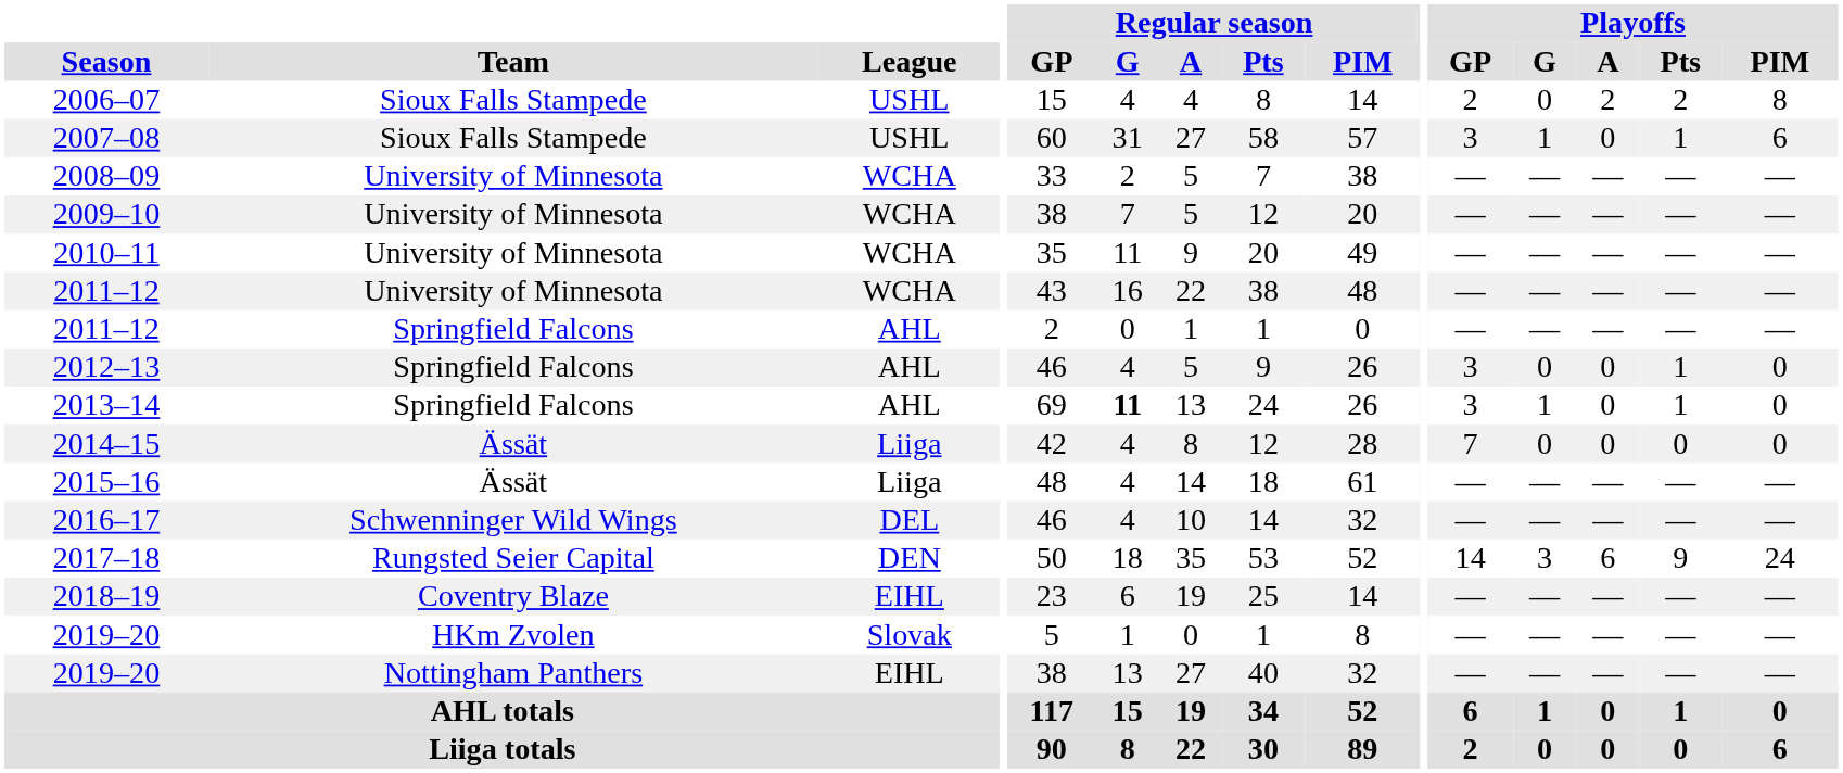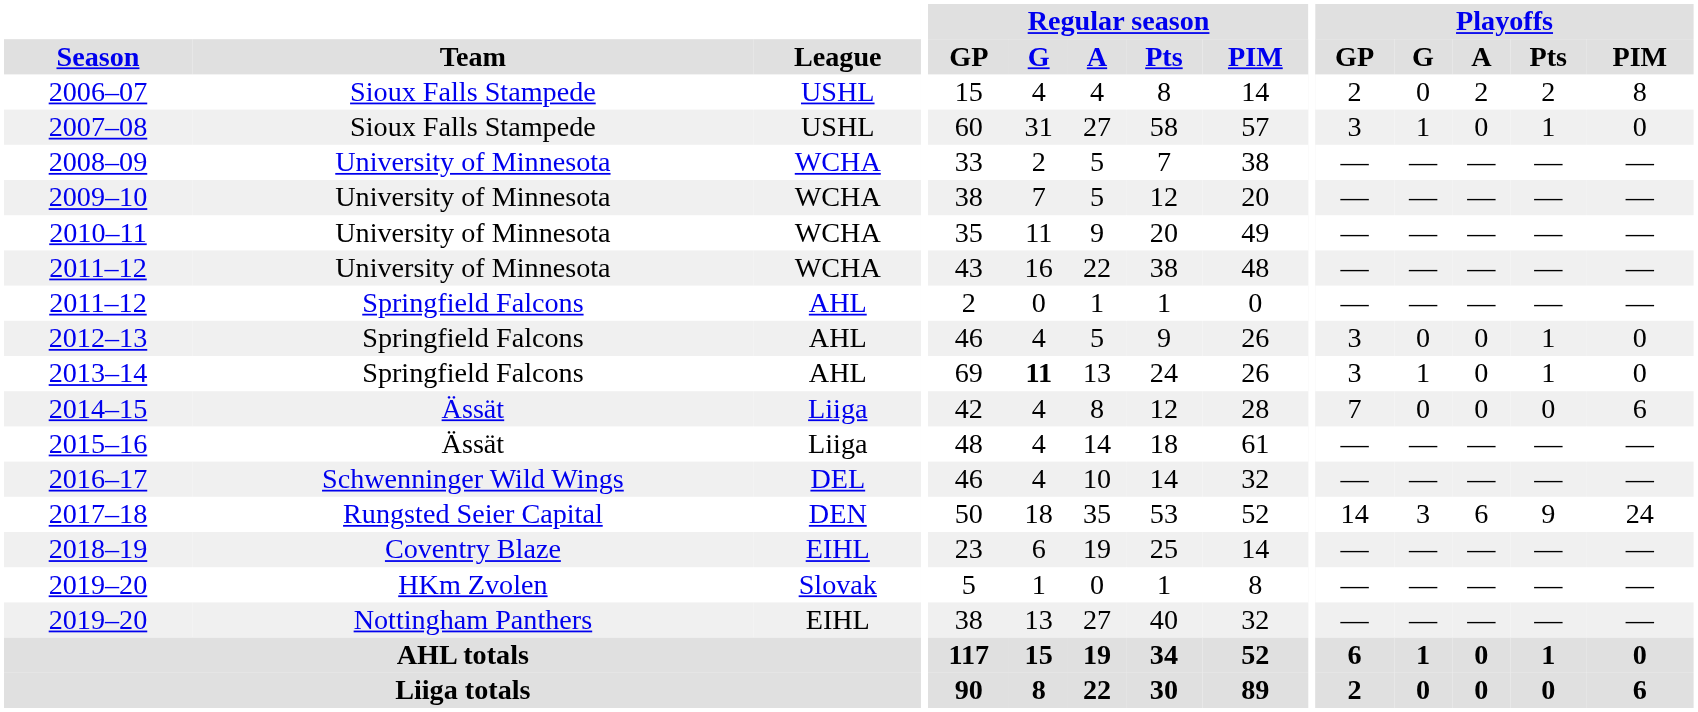2007–08 | Playoffs / PIM: 6 -> 0
2014–15 | Playoffs / PIM: 0 -> 6
